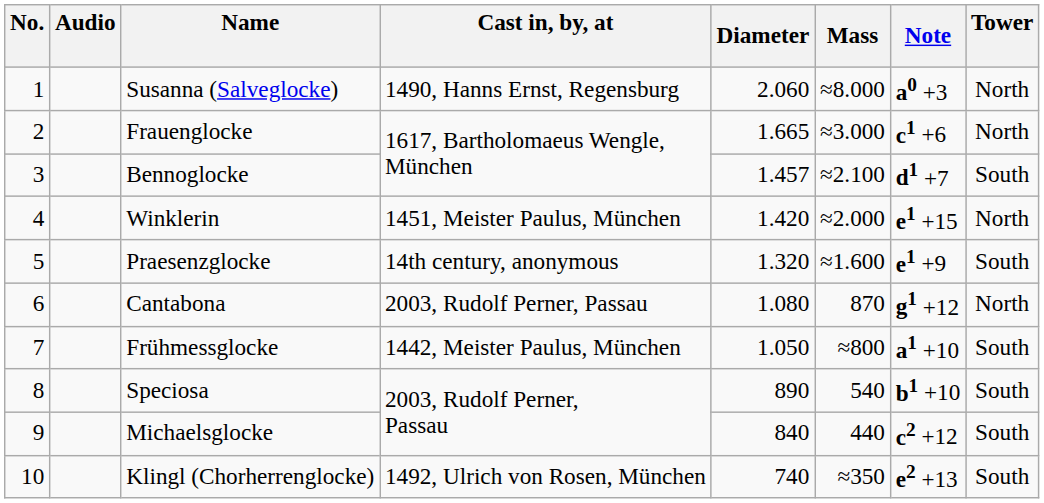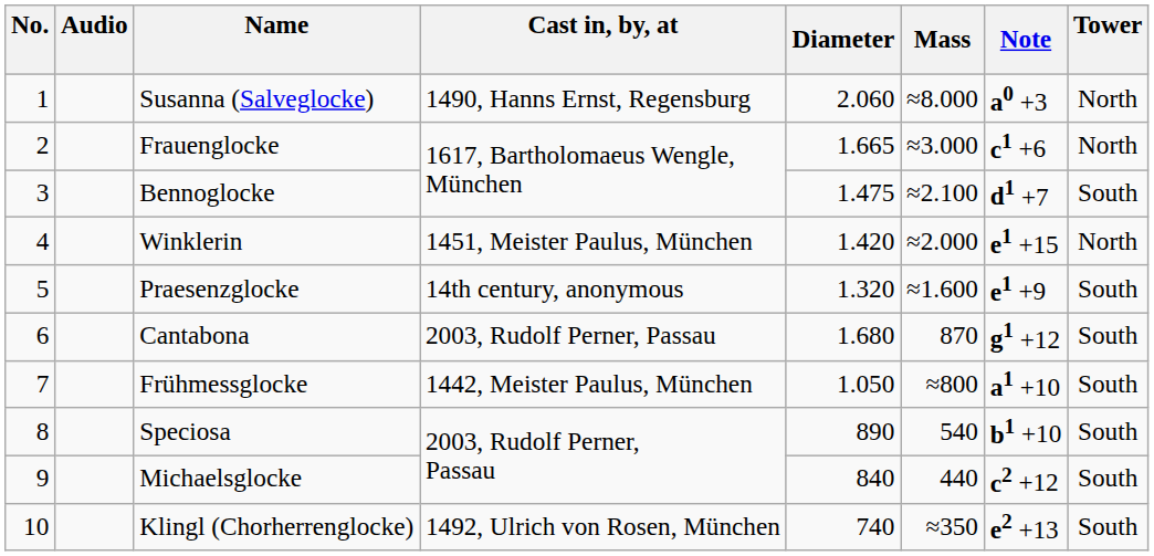Bennoglocke | Diameter: 1.457 -> 1.475
Cantabona | Diameter: 1.080 -> 1.680
Cantabona | Tower: North -> South
